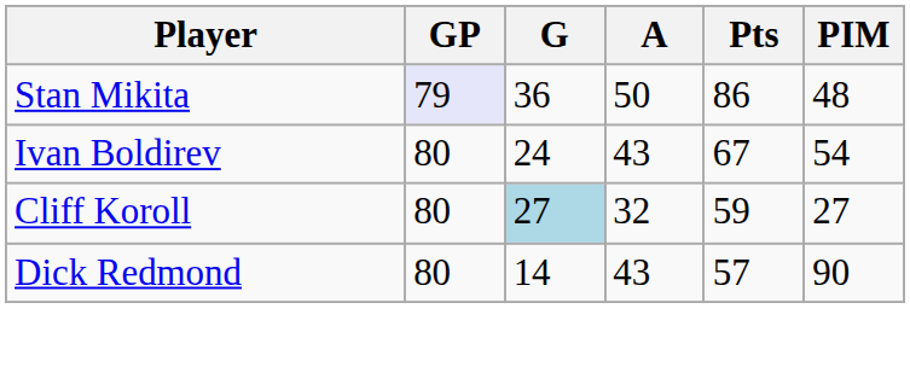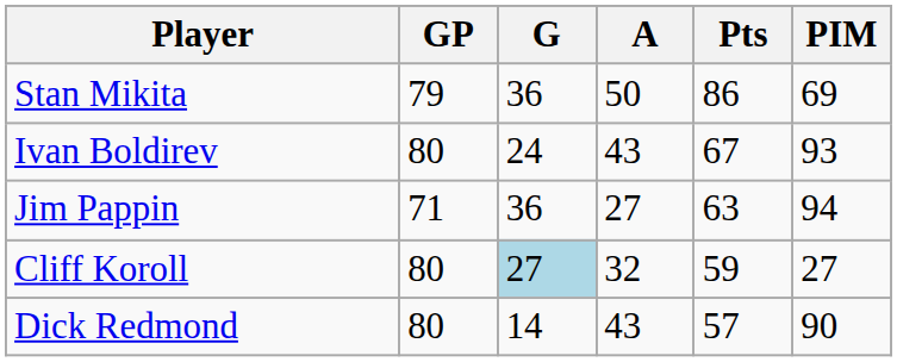Stan Mikita | GP: lavender background -> no background
Stan Mikita | PIM: 48 -> 69
Ivan Boldirev | PIM: 54 -> 93
+ row: Jim Pappin | 71 | 36 | 27 | 63 | 94
